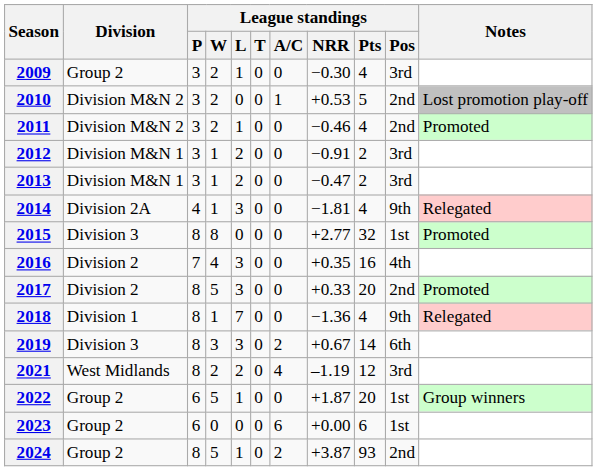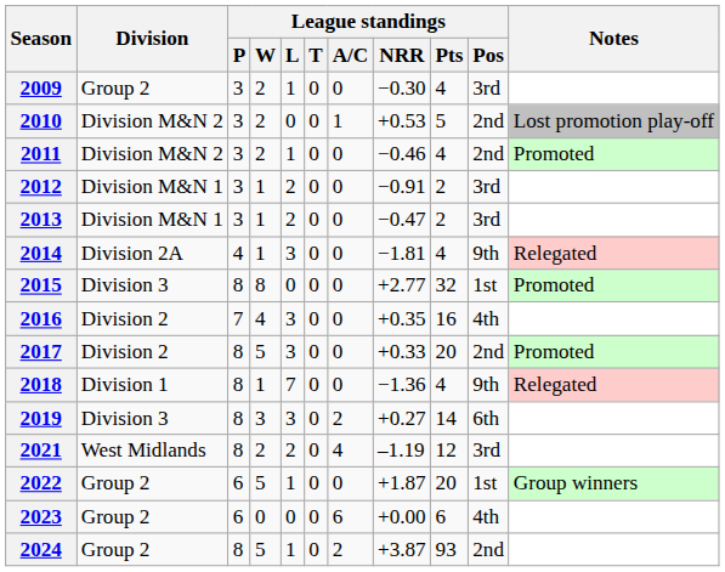2019 | League standings / NRR: +0.67 -> +0.27
2023 | League standings / Pos: 1st -> 4th
